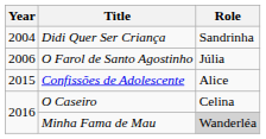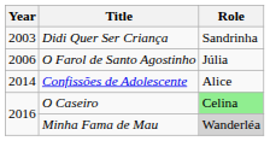Didi Quer Ser Criança | Year: 2004 -> 2003
Confissões de Adolescente | Year: 2015 -> 2014
O Caseiro | Role: no background -> lightgreen background
